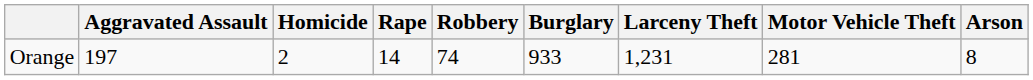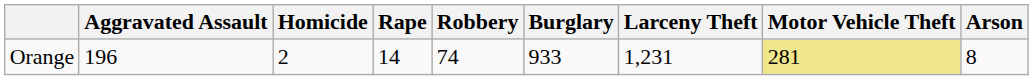Orange | Aggravated Assault: 197 -> 196
Orange | Motor Vehicle Theft: no background -> khaki background
